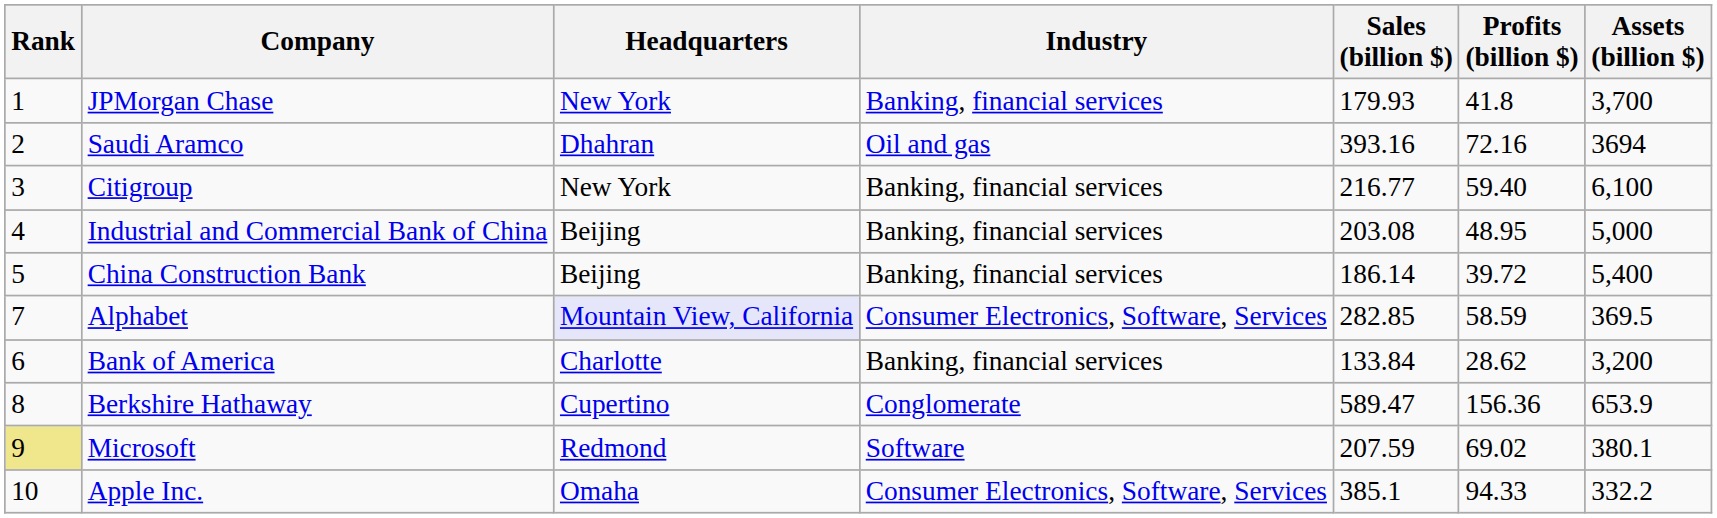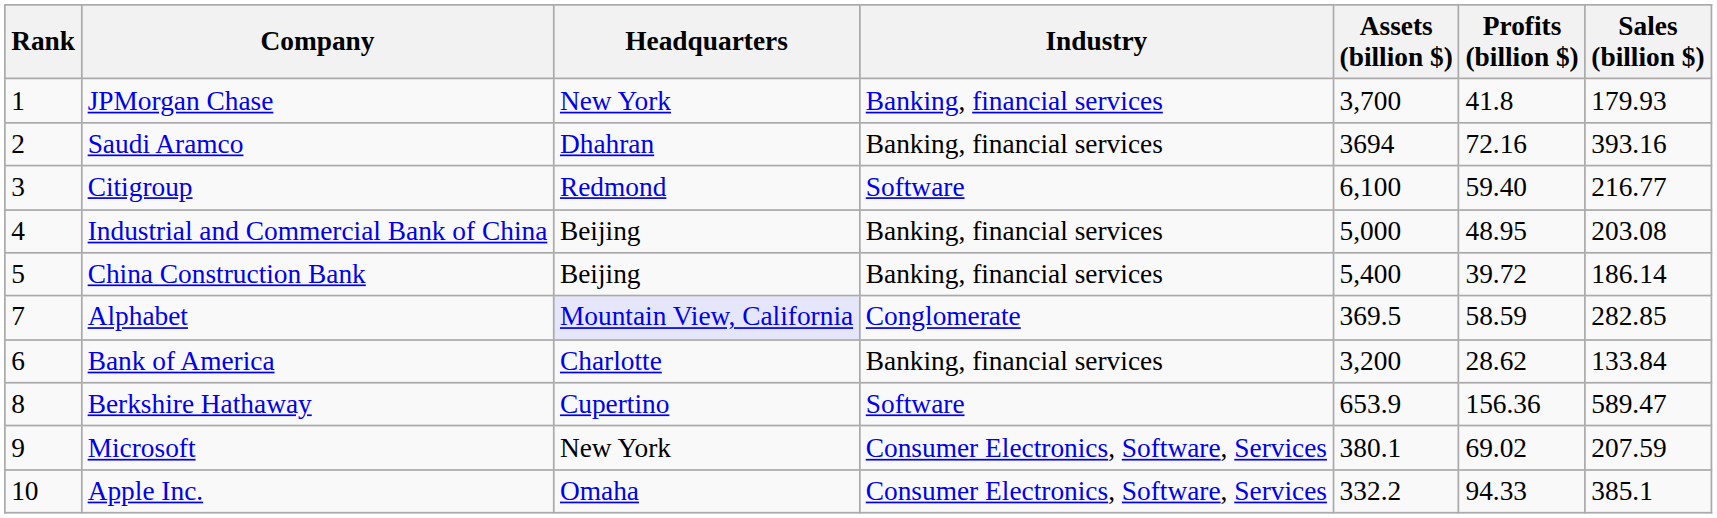columns swapped: Sales (billion $) <-> Assets (billion $)
Saudi Aramco | Industry: Oil and gas -> Banking, financial services
Citigroup | Headquarters: New York -> Redmond
Citigroup | Industry: Banking, financial services -> Software
Alphabet | Industry: Consumer Electronics, Software, Services -> Conglomerate
Berkshire Hathaway | Industry: Conglomerate -> Software
Microsoft | Rank: khaki background -> no background
Microsoft | Headquarters: Redmond -> New York
Microsoft | Industry: Software -> Consumer Electronics, Software, Services
